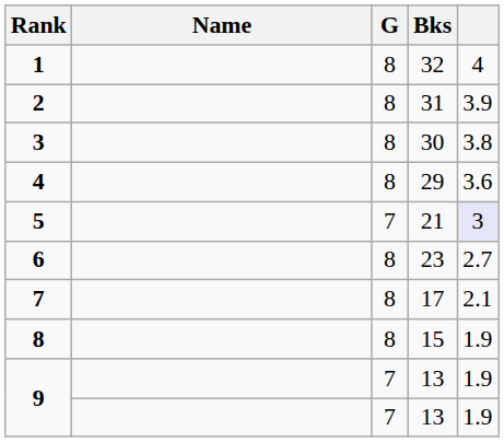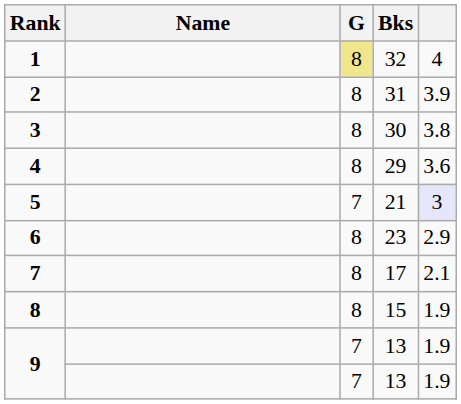1 | G: no background -> khaki background
6 | column 5: 2.7 -> 2.9
